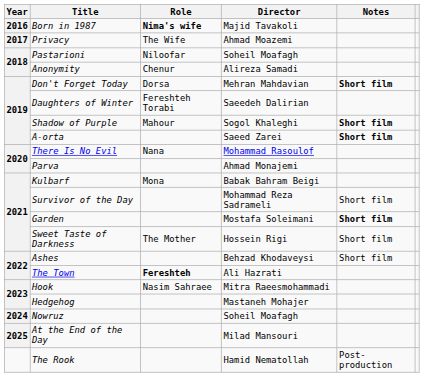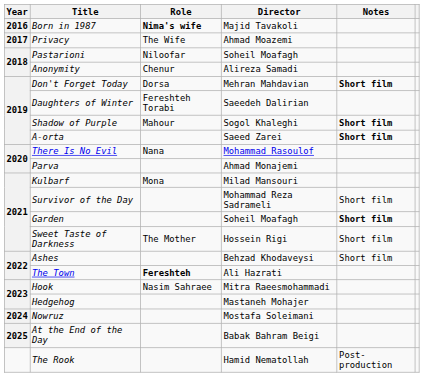Kulbarf | Director: Babak Bahram Beigi -> Milad Mansouri
Garden | Director: Mostafa Soleimani -> Soheil Moafagh
Nowruz | Director: Soheil Moafagh -> Mostafa Soleimani
At the End of the Day | Director: Milad Mansouri -> Babak Bahram Beigi
